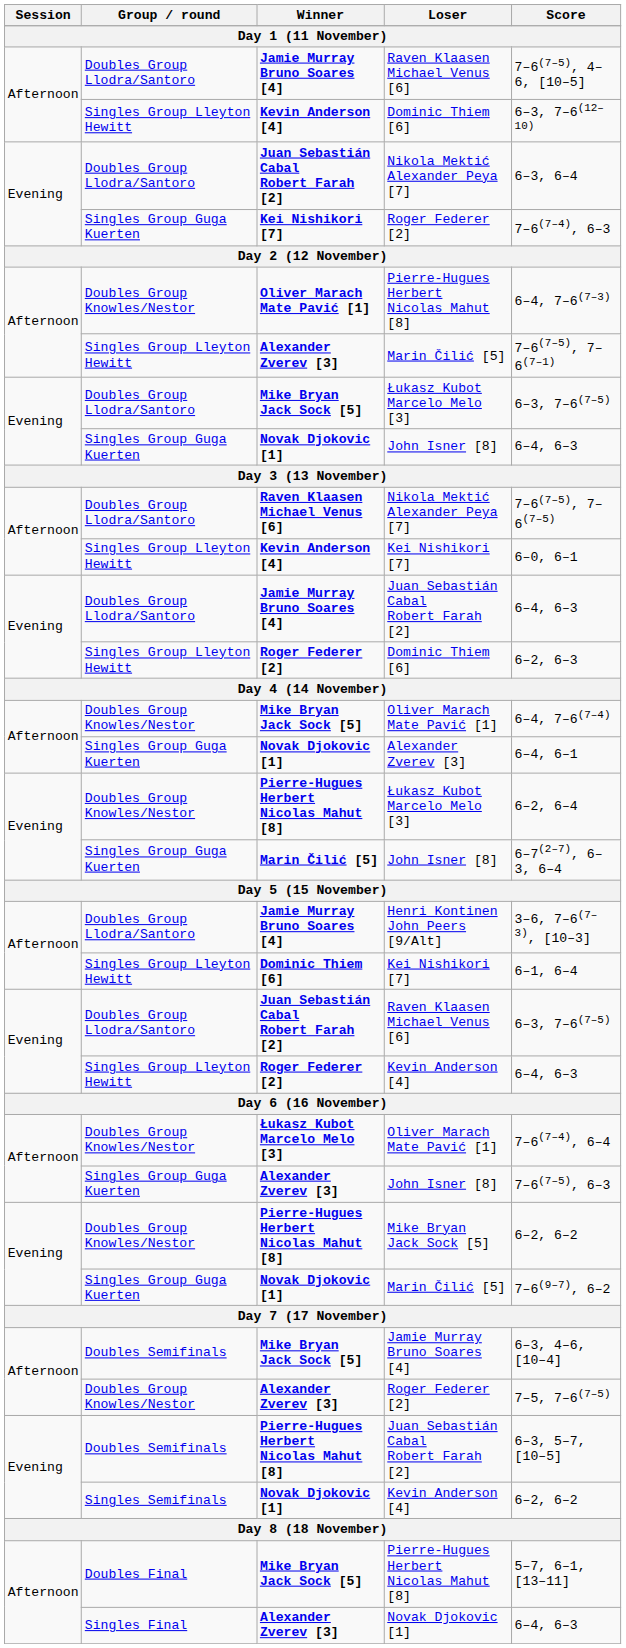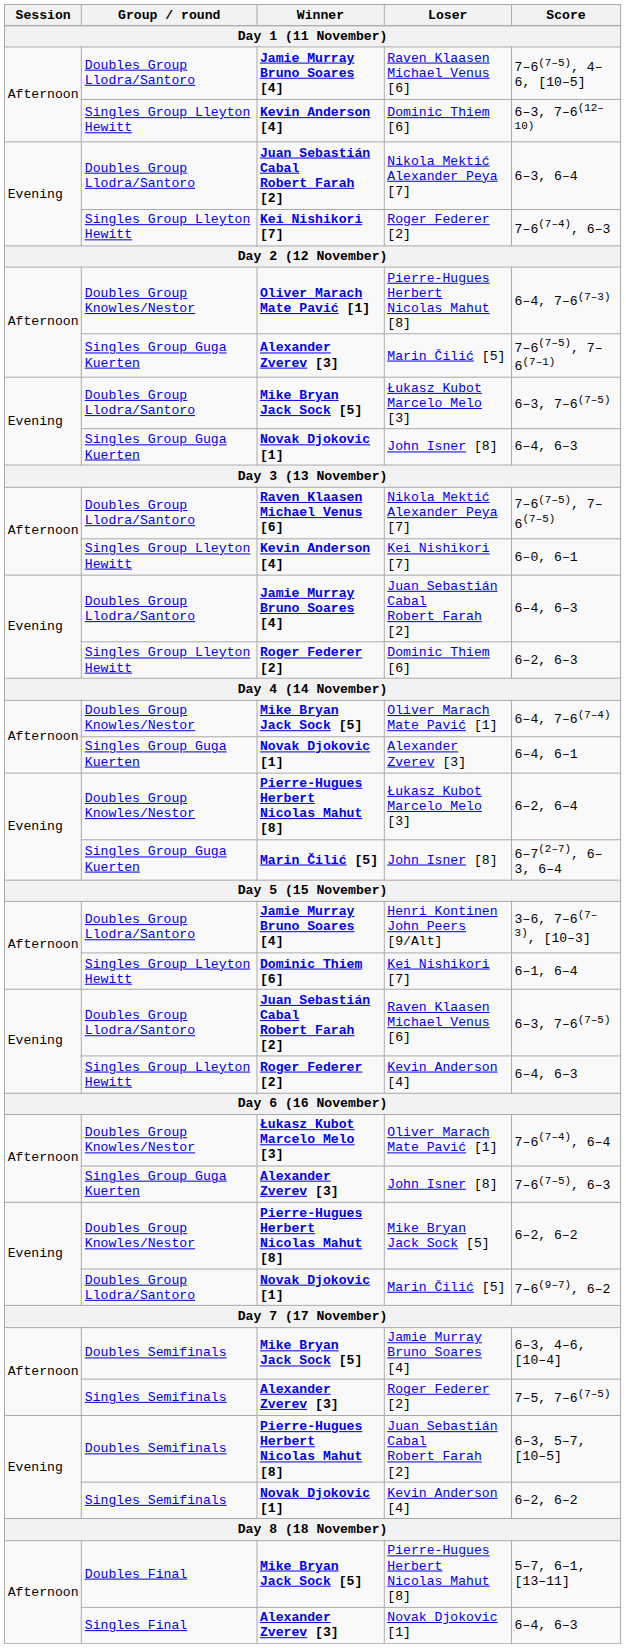Kei Nishikori [7] / Roger Federer [2] | Group / round: Singles Group Guga Kuerten -> Singles Group Lleyton Hewitt
Alexander Zverev [3] / Marin Čilić [5] | Group / round: Singles Group Lleyton Hewitt -> Singles Group Guga Kuerten
Novak Djokovic [1] / Marin Čilić [5] | Group / round: Singles Group Guga Kuerten -> Doubles Group Llodra/Santoro
Alexander Zverev [3] / Roger Federer [2] | Group / round: Doubles Group Knowles/Nestor -> Singles Semifinals
